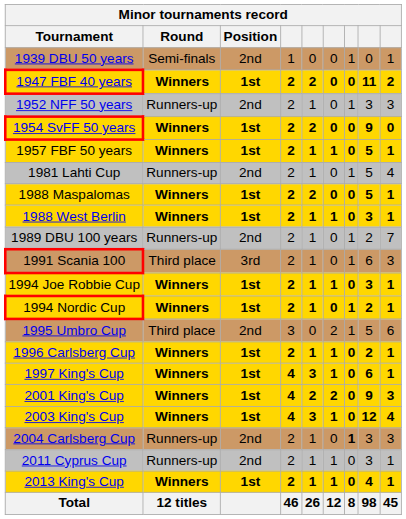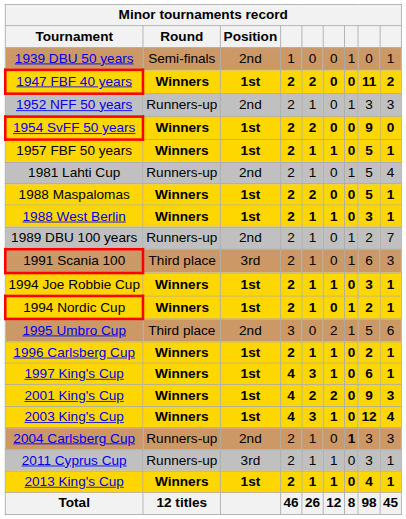2011 Cyprus Cup | Position: 2nd -> 3rd
